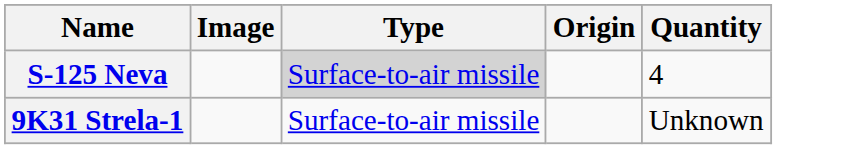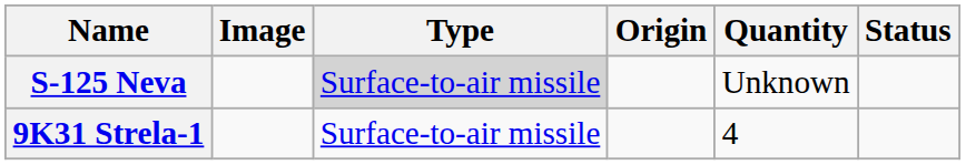+ column: Status
S-125 Neva | Quantity: 4 -> Unknown
9K31 Strela-1 | Quantity: Unknown -> 4
